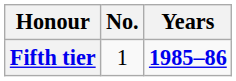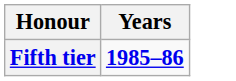- column: No. | 1
